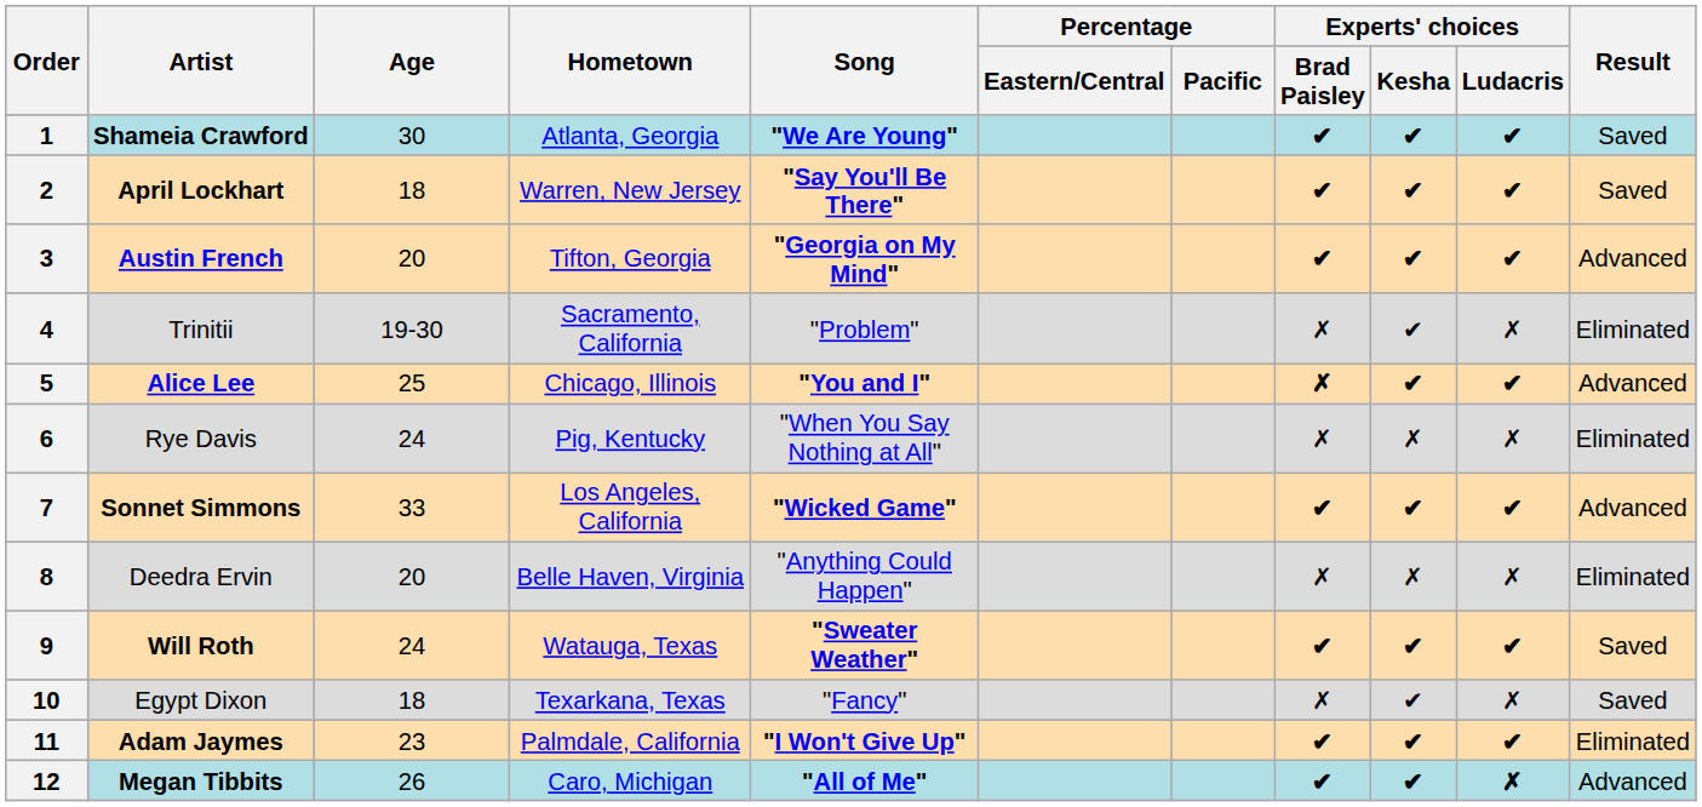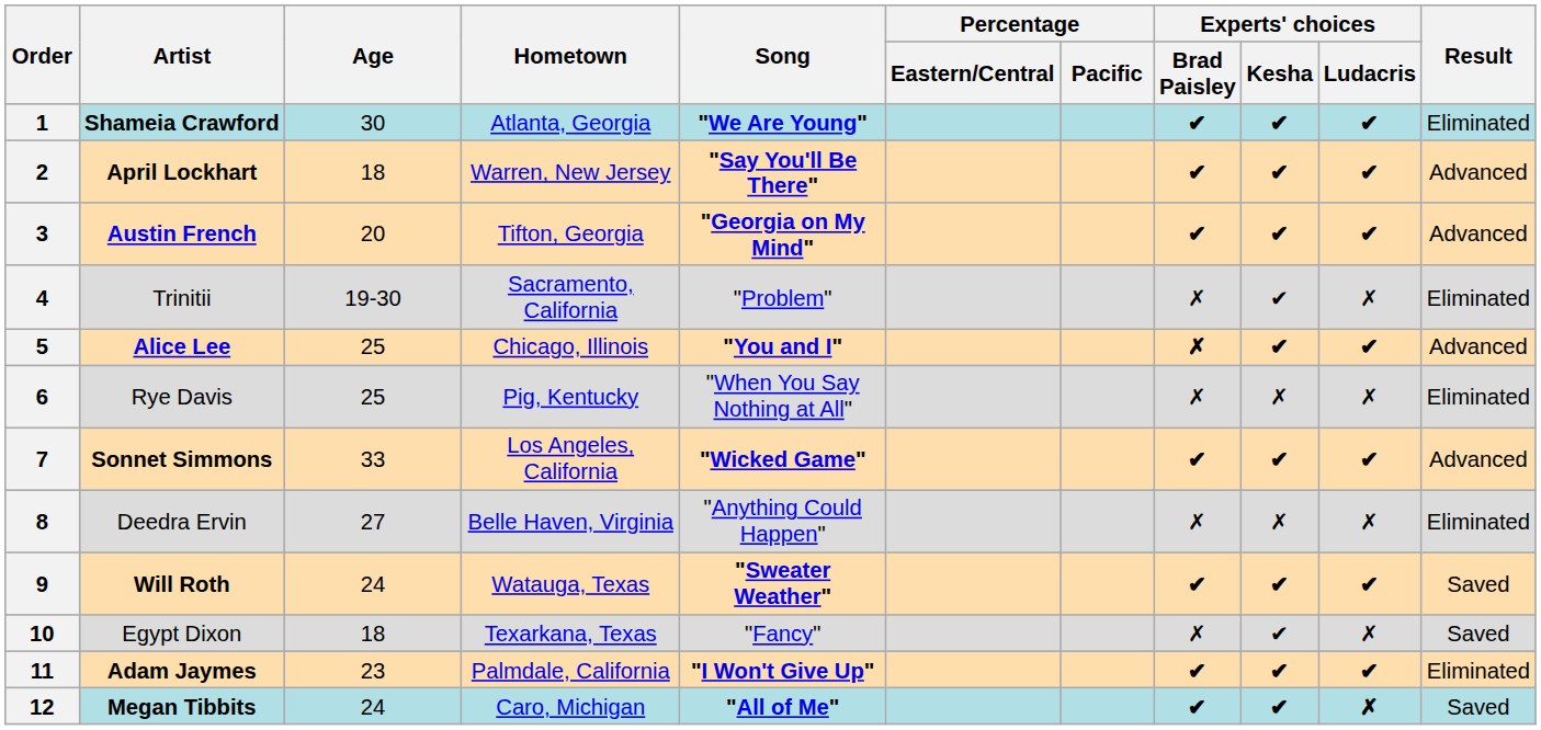1 | Result: Saved -> Eliminated
2 | Result: Saved -> Advanced
6 | Age: 24 -> 25
8 | Age: 20 -> 27
12 | Age: 26 -> 24
12 | Result: Advanced -> Saved
